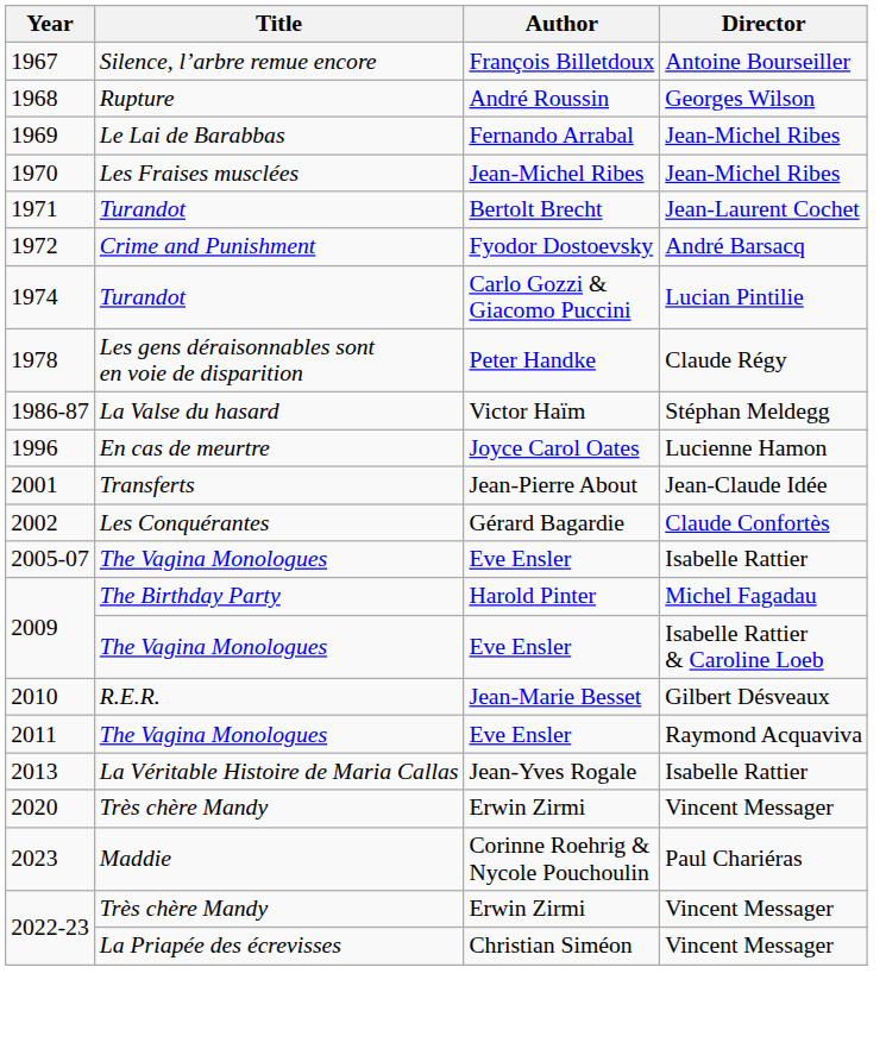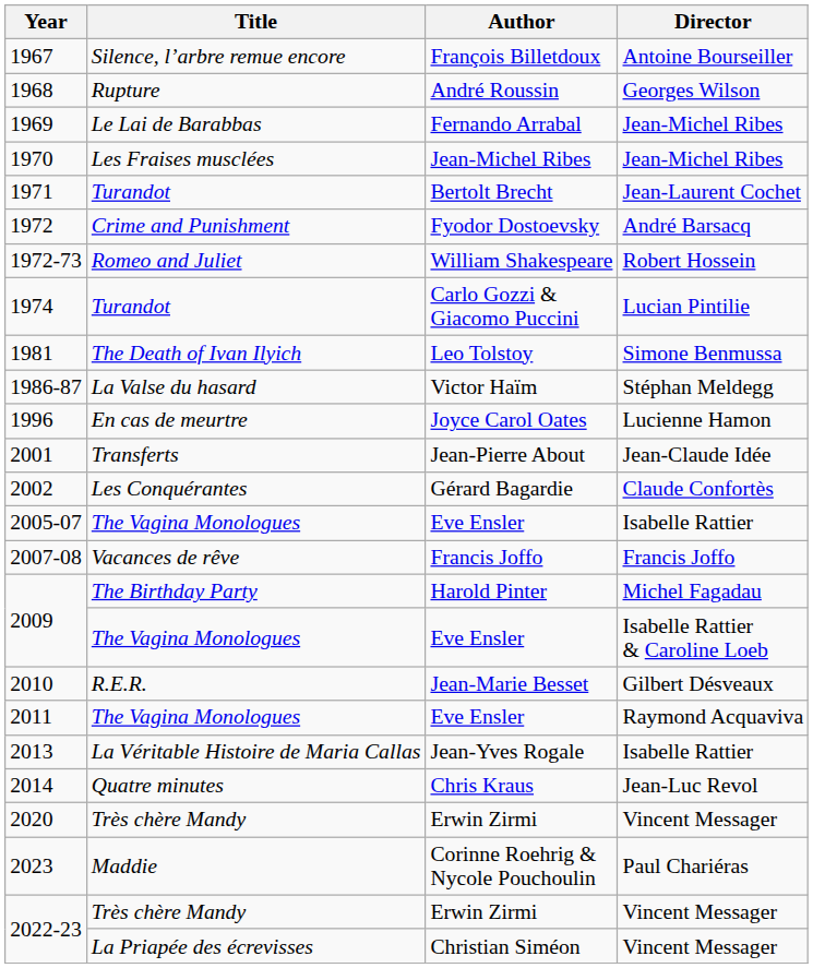+ row: 1972-73 | Romeo and Juliet | William Shakespeare | Robert Hossein
- row: 1978 | Les gens déraisonnables sont en voie de disparition | Peter Handke | Claude Régy
+ row: 1981 | The Death of Ivan Ilyich | Leo Tolstoy | Simone Benmussa
+ row: 2007-08 | Vacances de rêve | Francis Joffo | Francis Joffo
+ row: 2014 | Quatre minutes | Chris Kraus | Jean-Luc Revol
